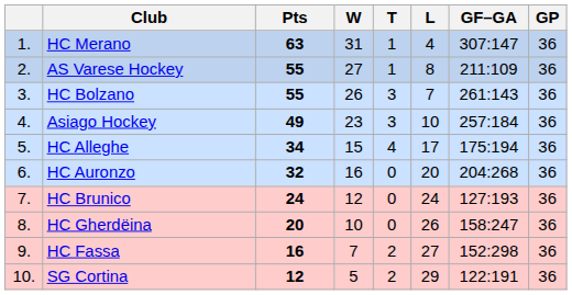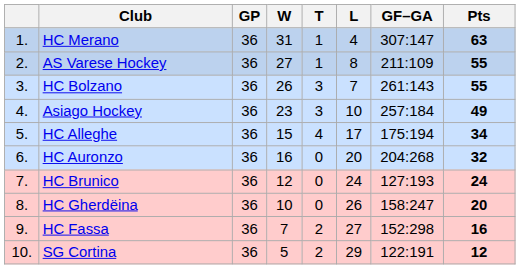columns swapped: GP <-> Pts
